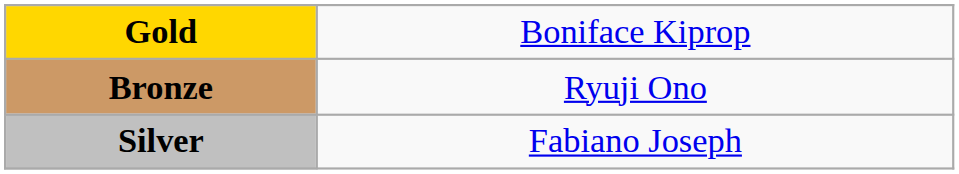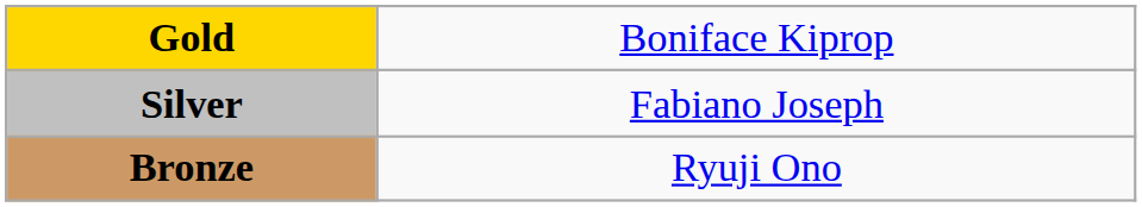rows swapped: Silver <-> Bronze
